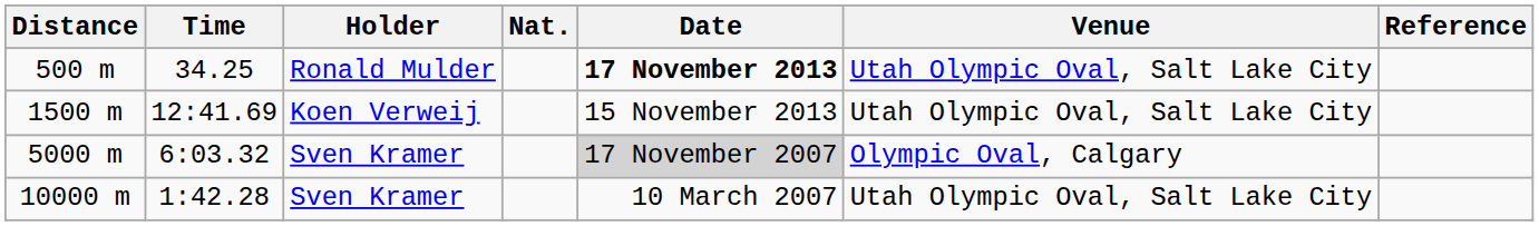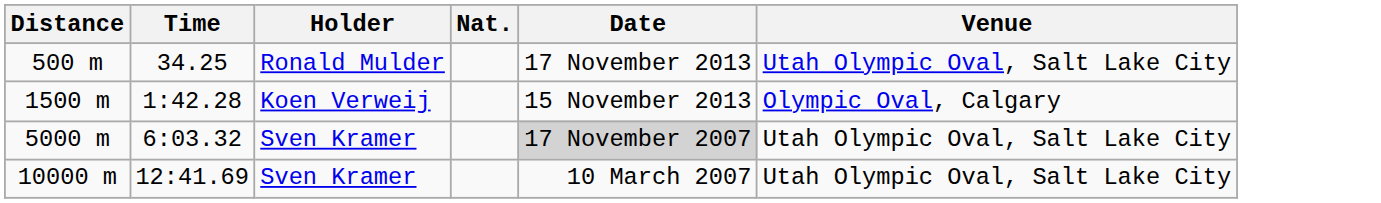- column: Reference
500 m | Date: bold -> normal
1500 m | Time: 12:41.69 -> 1:42.28
1500 m | Venue: Utah Olympic Oval, Salt Lake City -> Olympic Oval, Calgary
5000 m | Venue: Olympic Oval, Calgary -> Utah Olympic Oval, Salt Lake City
10000 m | Time: 1:42.28 -> 12:41.69
